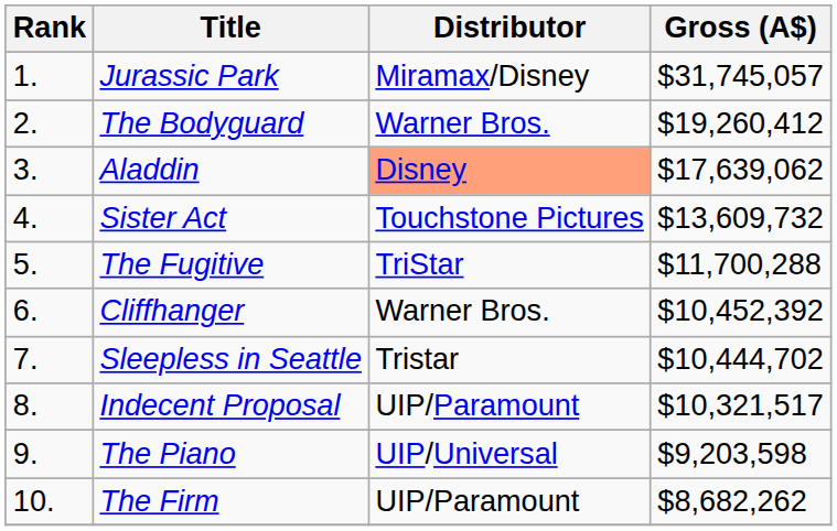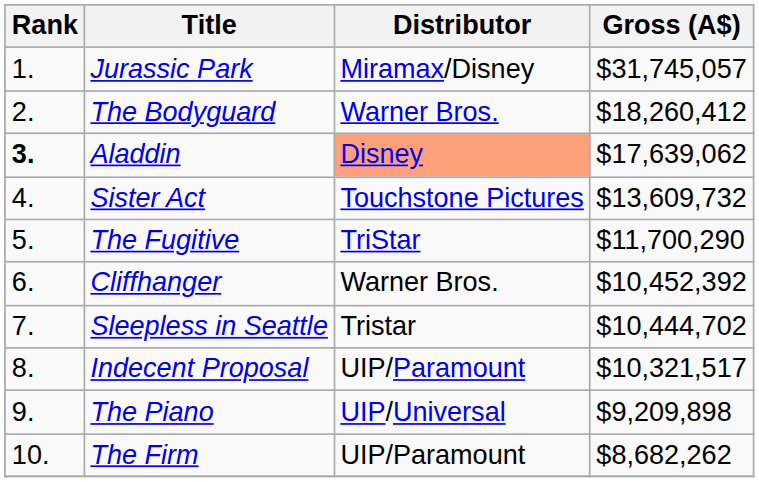The Bodyguard | Gross (A$): $19,260,412 -> $18,260,412
Aladdin | Rank: normal -> bold
The Fugitive | Gross (A$): $11,700,288 -> $11,700,290
The Piano | Gross (A$): $9,203,598 -> $9,209,898
